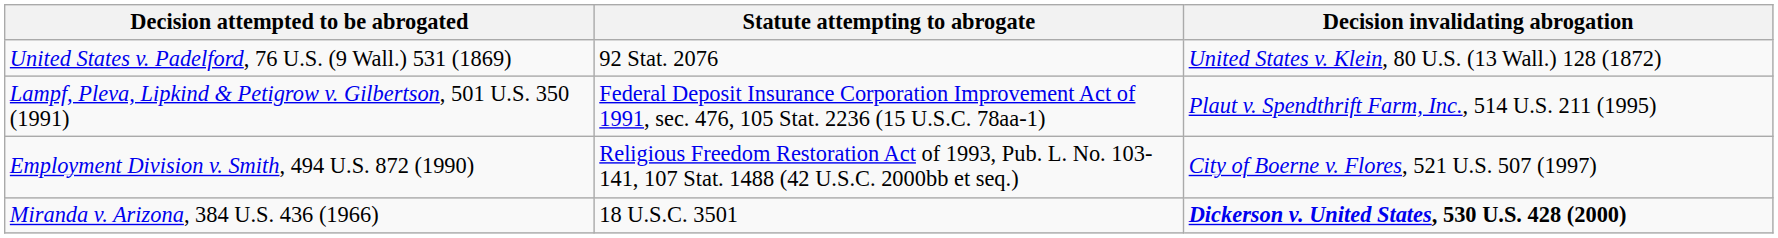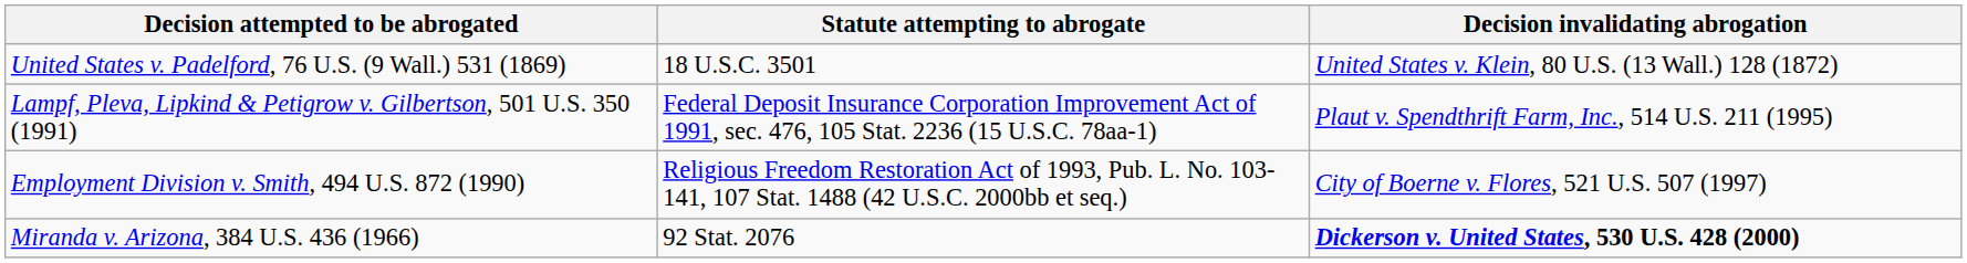United States v. Padelford, 76 U.S. (9 Wall.) 531 (1869) | Statute attempting to abrogate: 92 Stat. 2076 -> 18 U.S.C. 3501
Miranda v. Arizona, 384 U.S. 436 (1966) | Statute attempting to abrogate: 18 U.S.C. 3501 -> 92 Stat. 2076
